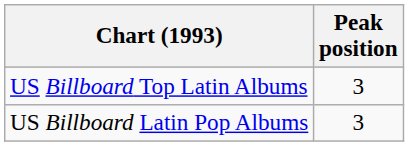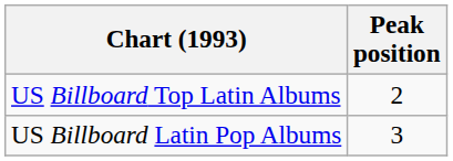US Billboard Top Latin Albums | Peak position: 3 -> 2
